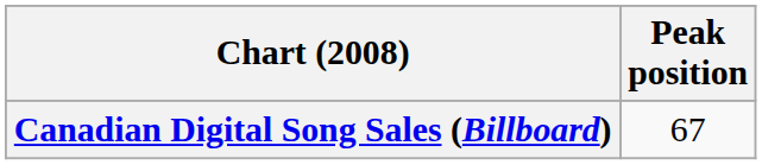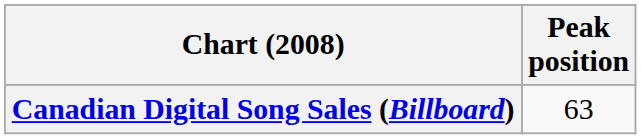Canadian Digital Song Sales (Billboard) | Peak position: 67 -> 63
